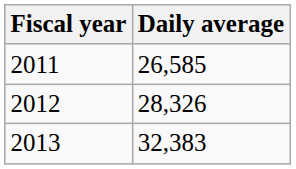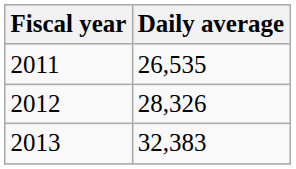2011 | Daily average: 26,585 -> 26,535
